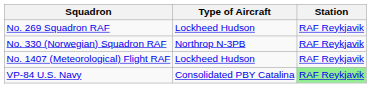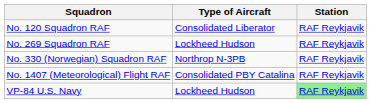+ row: No. 120 Squadron RAF | Consolidated Liberator | RAF Reykjavik
No. 1407 (Meteorological) Flight RAF | Type of Aircraft: Lockheed Hudson -> Consolidated PBY Catalina
VP-84 U.S. Navy | Type of Aircraft: Consolidated PBY Catalina -> Lockheed Hudson
